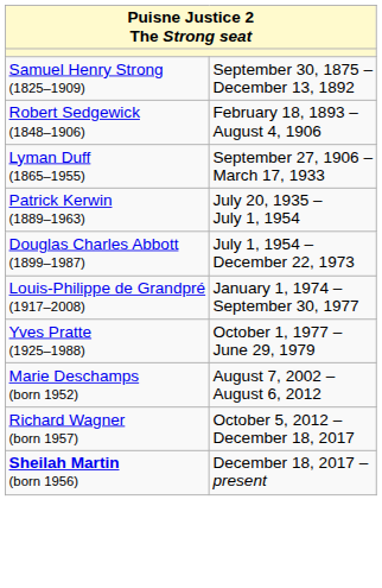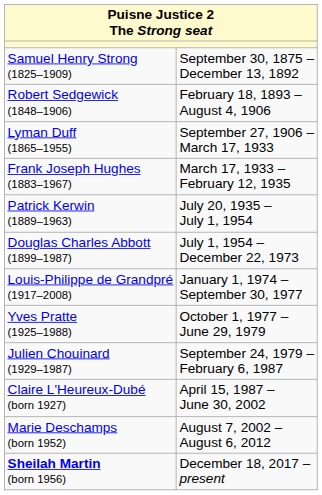+ row: Frank Joseph Hughes (1883–1967) | March 17, 1933 – February 12, 1935
+ row: Julien Chouinard (1929–1987) | September 24, 1979 – February 6, 1987
+ row: Claire L'Heureux-Dubé (born 1927) | April 15, 1987 – June 30, 2002
- row: Richard Wagner (born 1957) | October 5, 2012 – December 18, 2017
